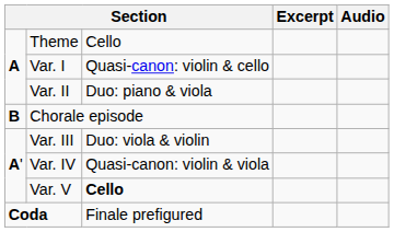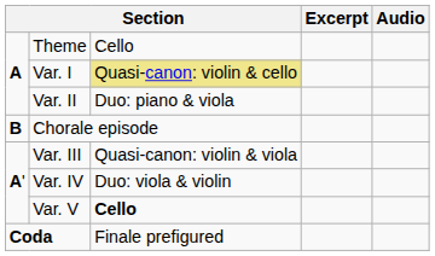Var. I | column 3: no background -> khaki background
Var. III | column 3: Duo: viola & violin -> Quasi-canon: violin & viola
Var. IV | column 3: Quasi-canon: violin & viola -> Duo: viola & violin
